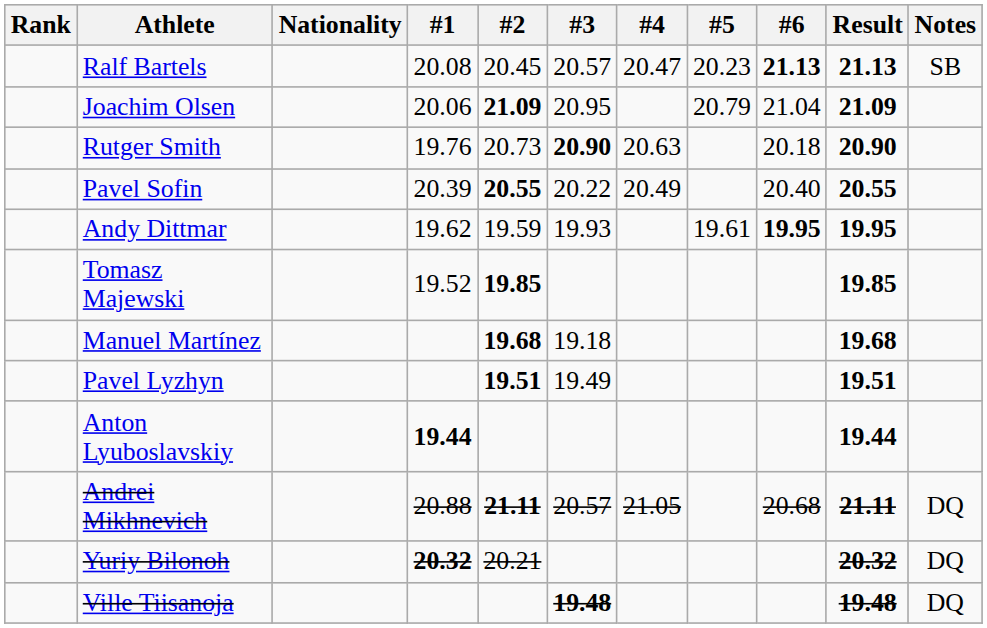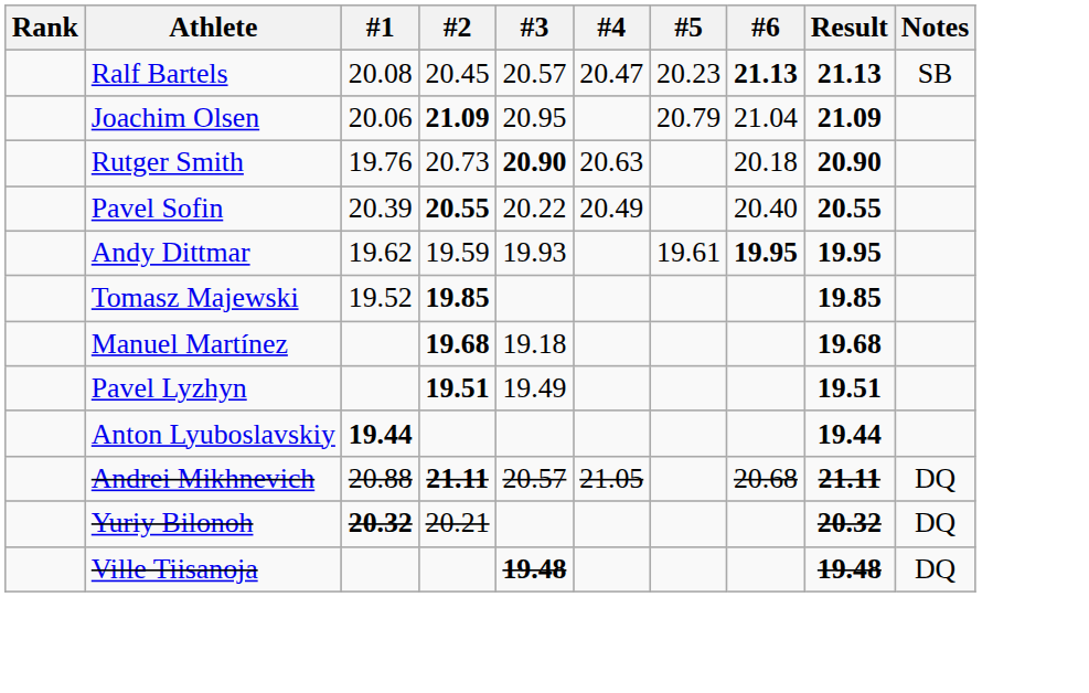- column: Nationality
